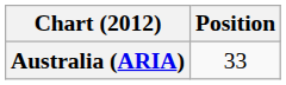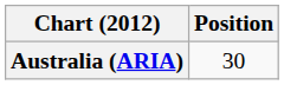Australia (ARIA) | Position: 33 -> 30
